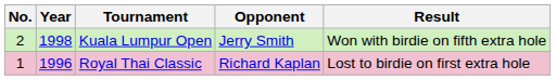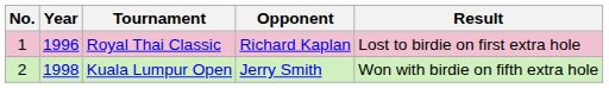rows swapped: Royal Thai Classic <-> Kuala Lumpur Open
